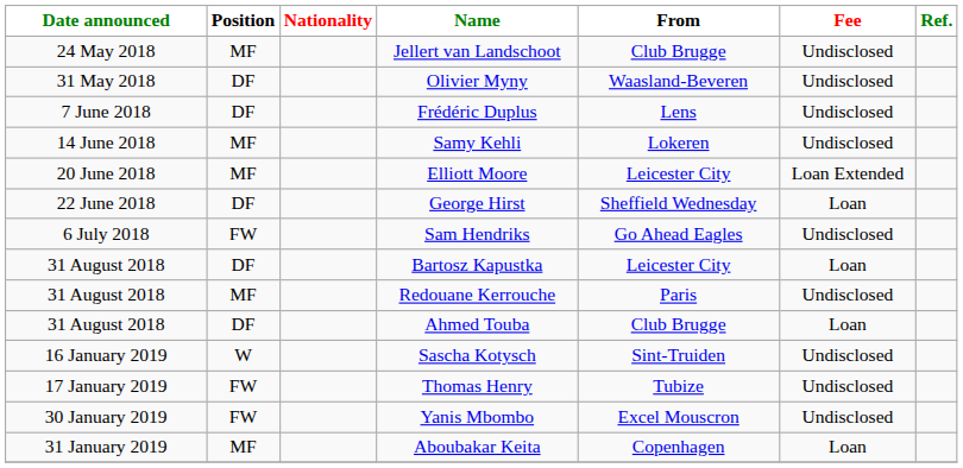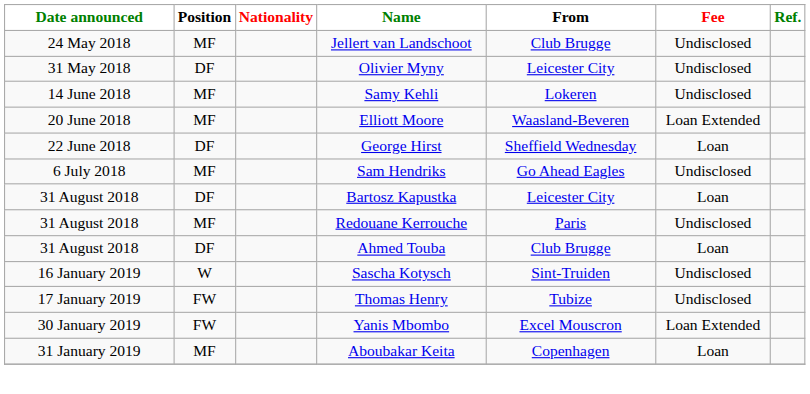Olivier Myny | From: Waasland-Beveren -> Leicester City
- row: 7 June 2018 | DF | Frédéric Duplus | Lens | Undisclosed
Elliott Moore | From: Leicester City -> Waasland-Beveren
Sam Hendriks | Position: FW -> MF
Yanis Mbombo | Fee: Undisclosed -> Loan Extended
